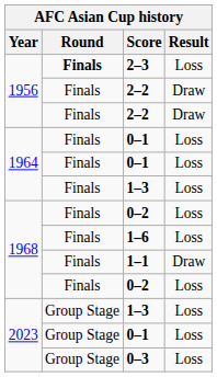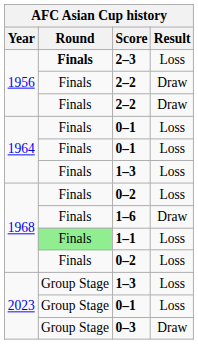1–6 | Result: Loss -> Draw
1–1 | Round: no background -> lightgreen background
1–1 | Result: Draw -> Loss
0–3 | Result: Loss -> Draw
